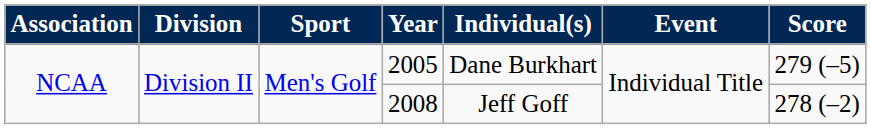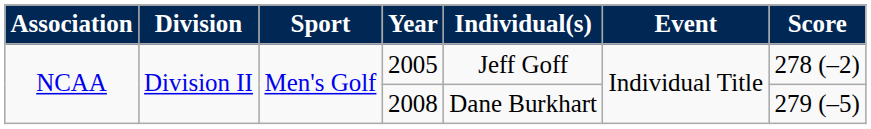2005 | Individual(s): Dane Burkhart -> Jeff Goff
2005 | Score: 279 (–5) -> 278 (–2)
2008 | Individual(s): Jeff Goff -> Dane Burkhart
2008 | Score: 278 (–2) -> 279 (–5)
